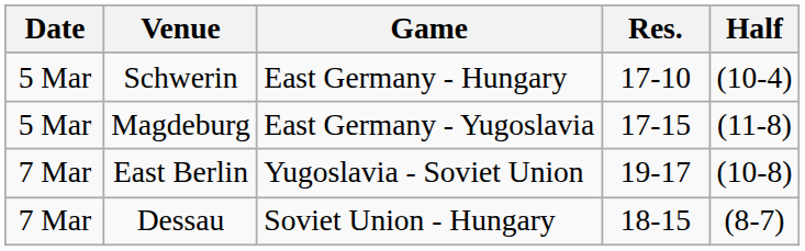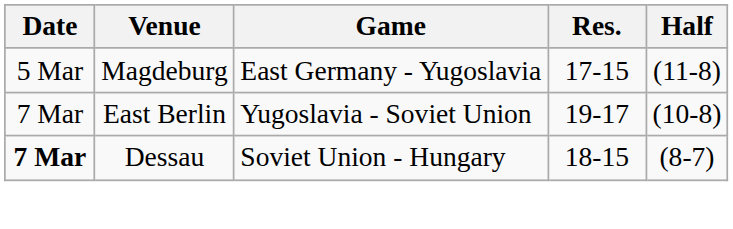- row: 5 Mar | Schwerin | East Germany - Hungary | 17-10 | (10-4)
Dessau | Date: normal -> bold
